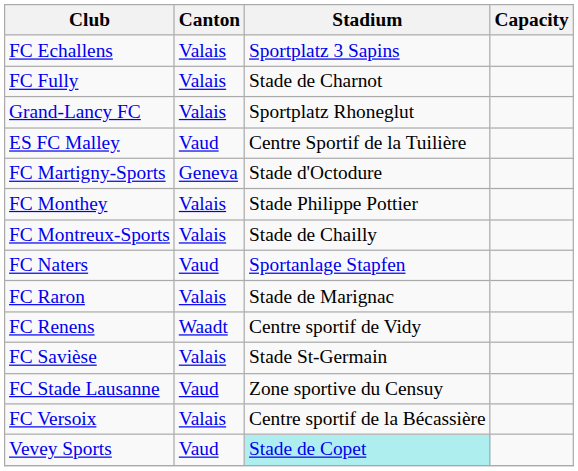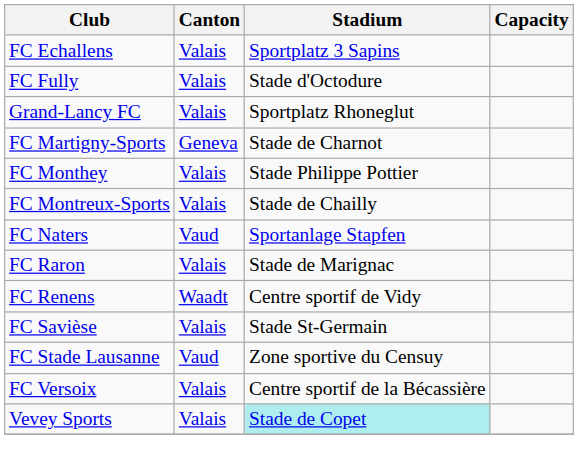FC Fully | Stadium: Stade de Charnot -> Stade d'Octodure
- row: ES FC Malley | Vaud | Centre Sportif de la Tuilière
FC Martigny-Sports | Stadium: Stade d'Octodure -> Stade de Charnot
Vevey Sports | Canton: Vaud -> Valais
